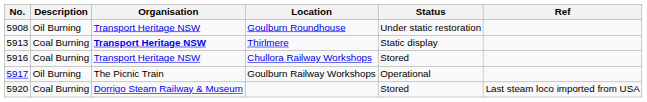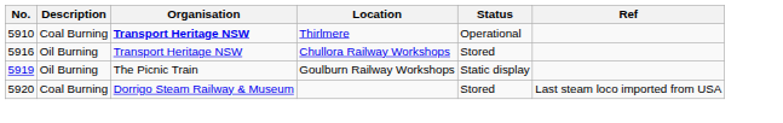- row: 5908 | Oil Burning | Transport Heritage NSW | Goulburn Roundhouse | Under static restoration
Thirlmere | No.: 5913 -> 5910
Thirlmere | Status: Static display -> Operational
Chullora Railway Workshops | Description: Coal Burning -> Oil Burning
Goulburn Railway Workshops | No.: 5917 -> 5919
Goulburn Railway Workshops | Status: Operational -> Static display
